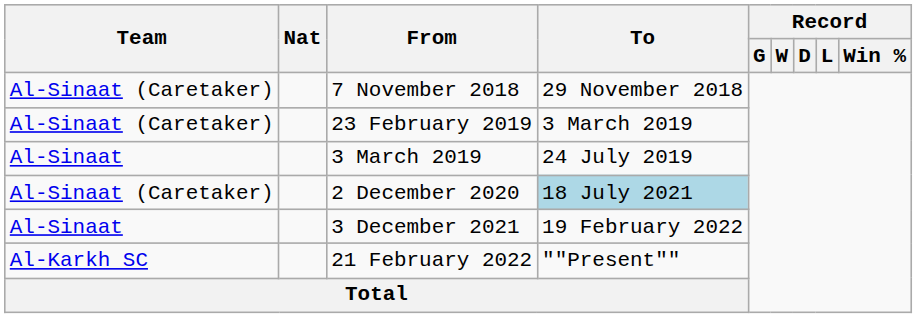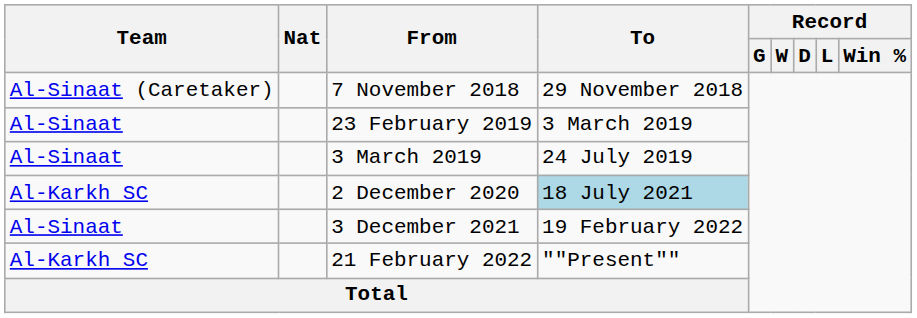23 February 2019 | Team: Al-Sinaat (Caretaker) -> Al-Sinaat
2 December 2020 | Team: Al-Sinaat (Caretaker) -> Al-Karkh SC
